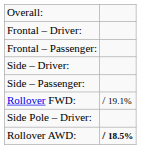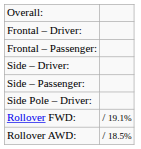rows swapped: Side Pole – Driver: <-> Rollover FWD:
Rollover AWD: | column 2: bold -> normal
